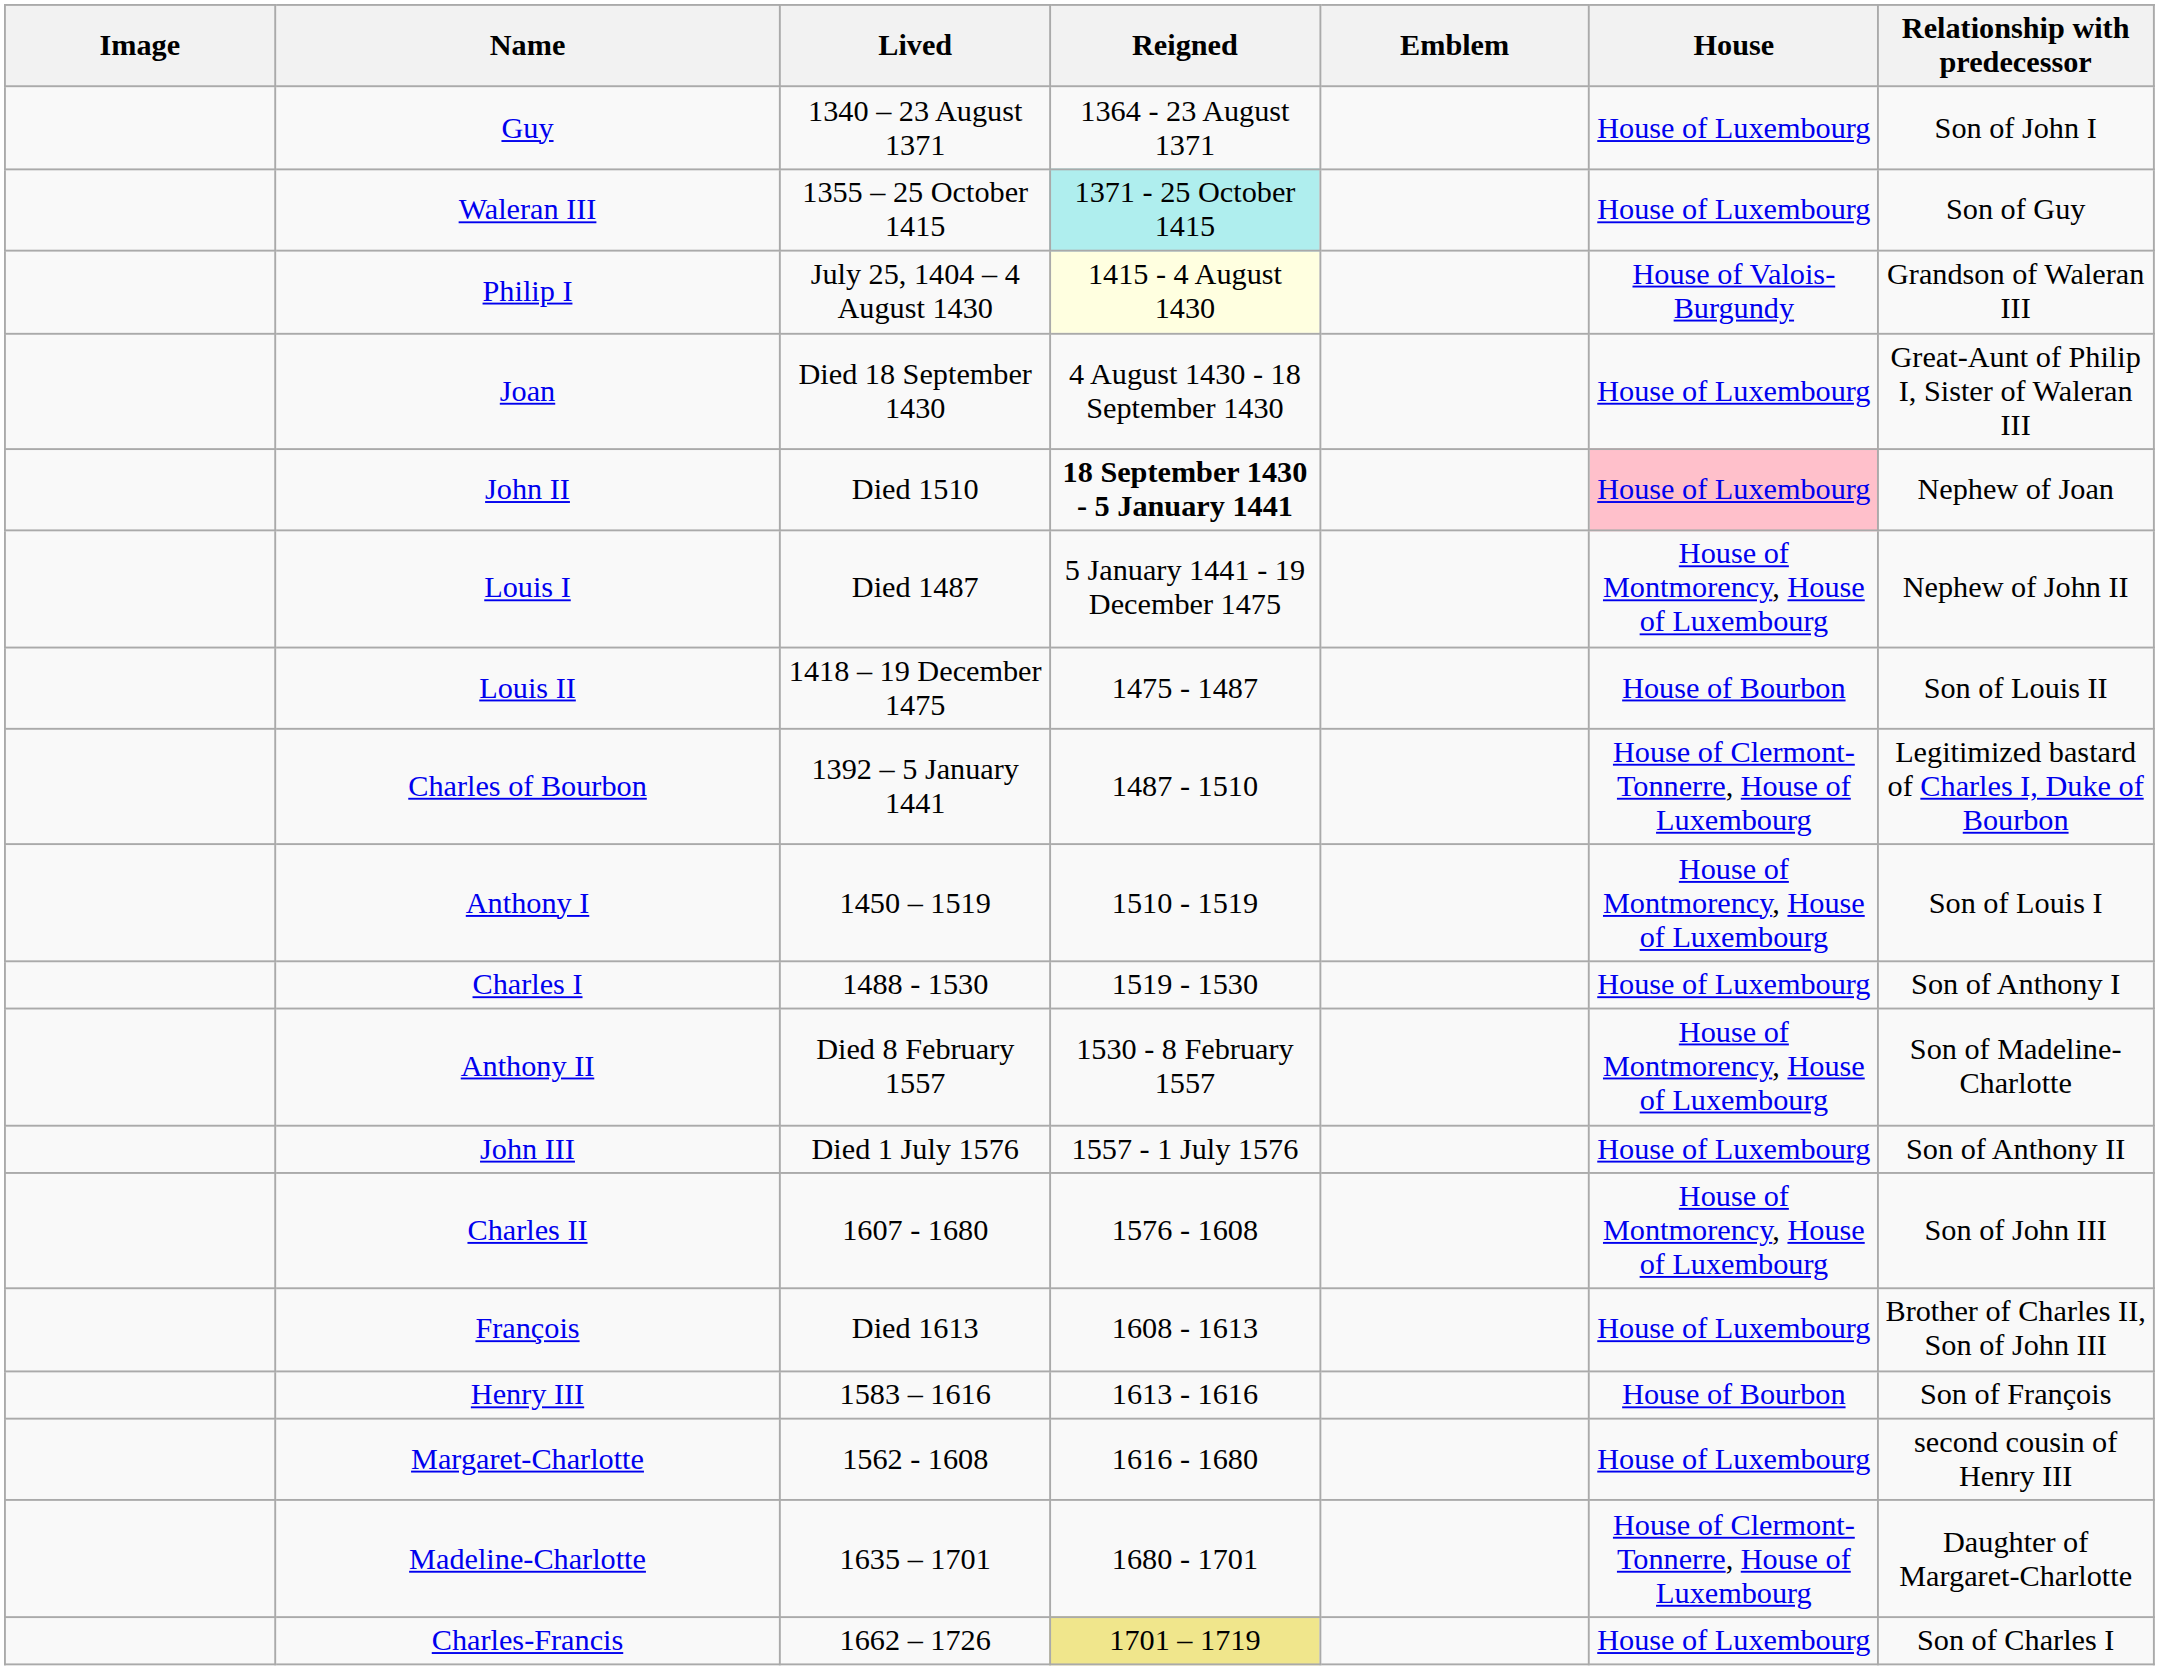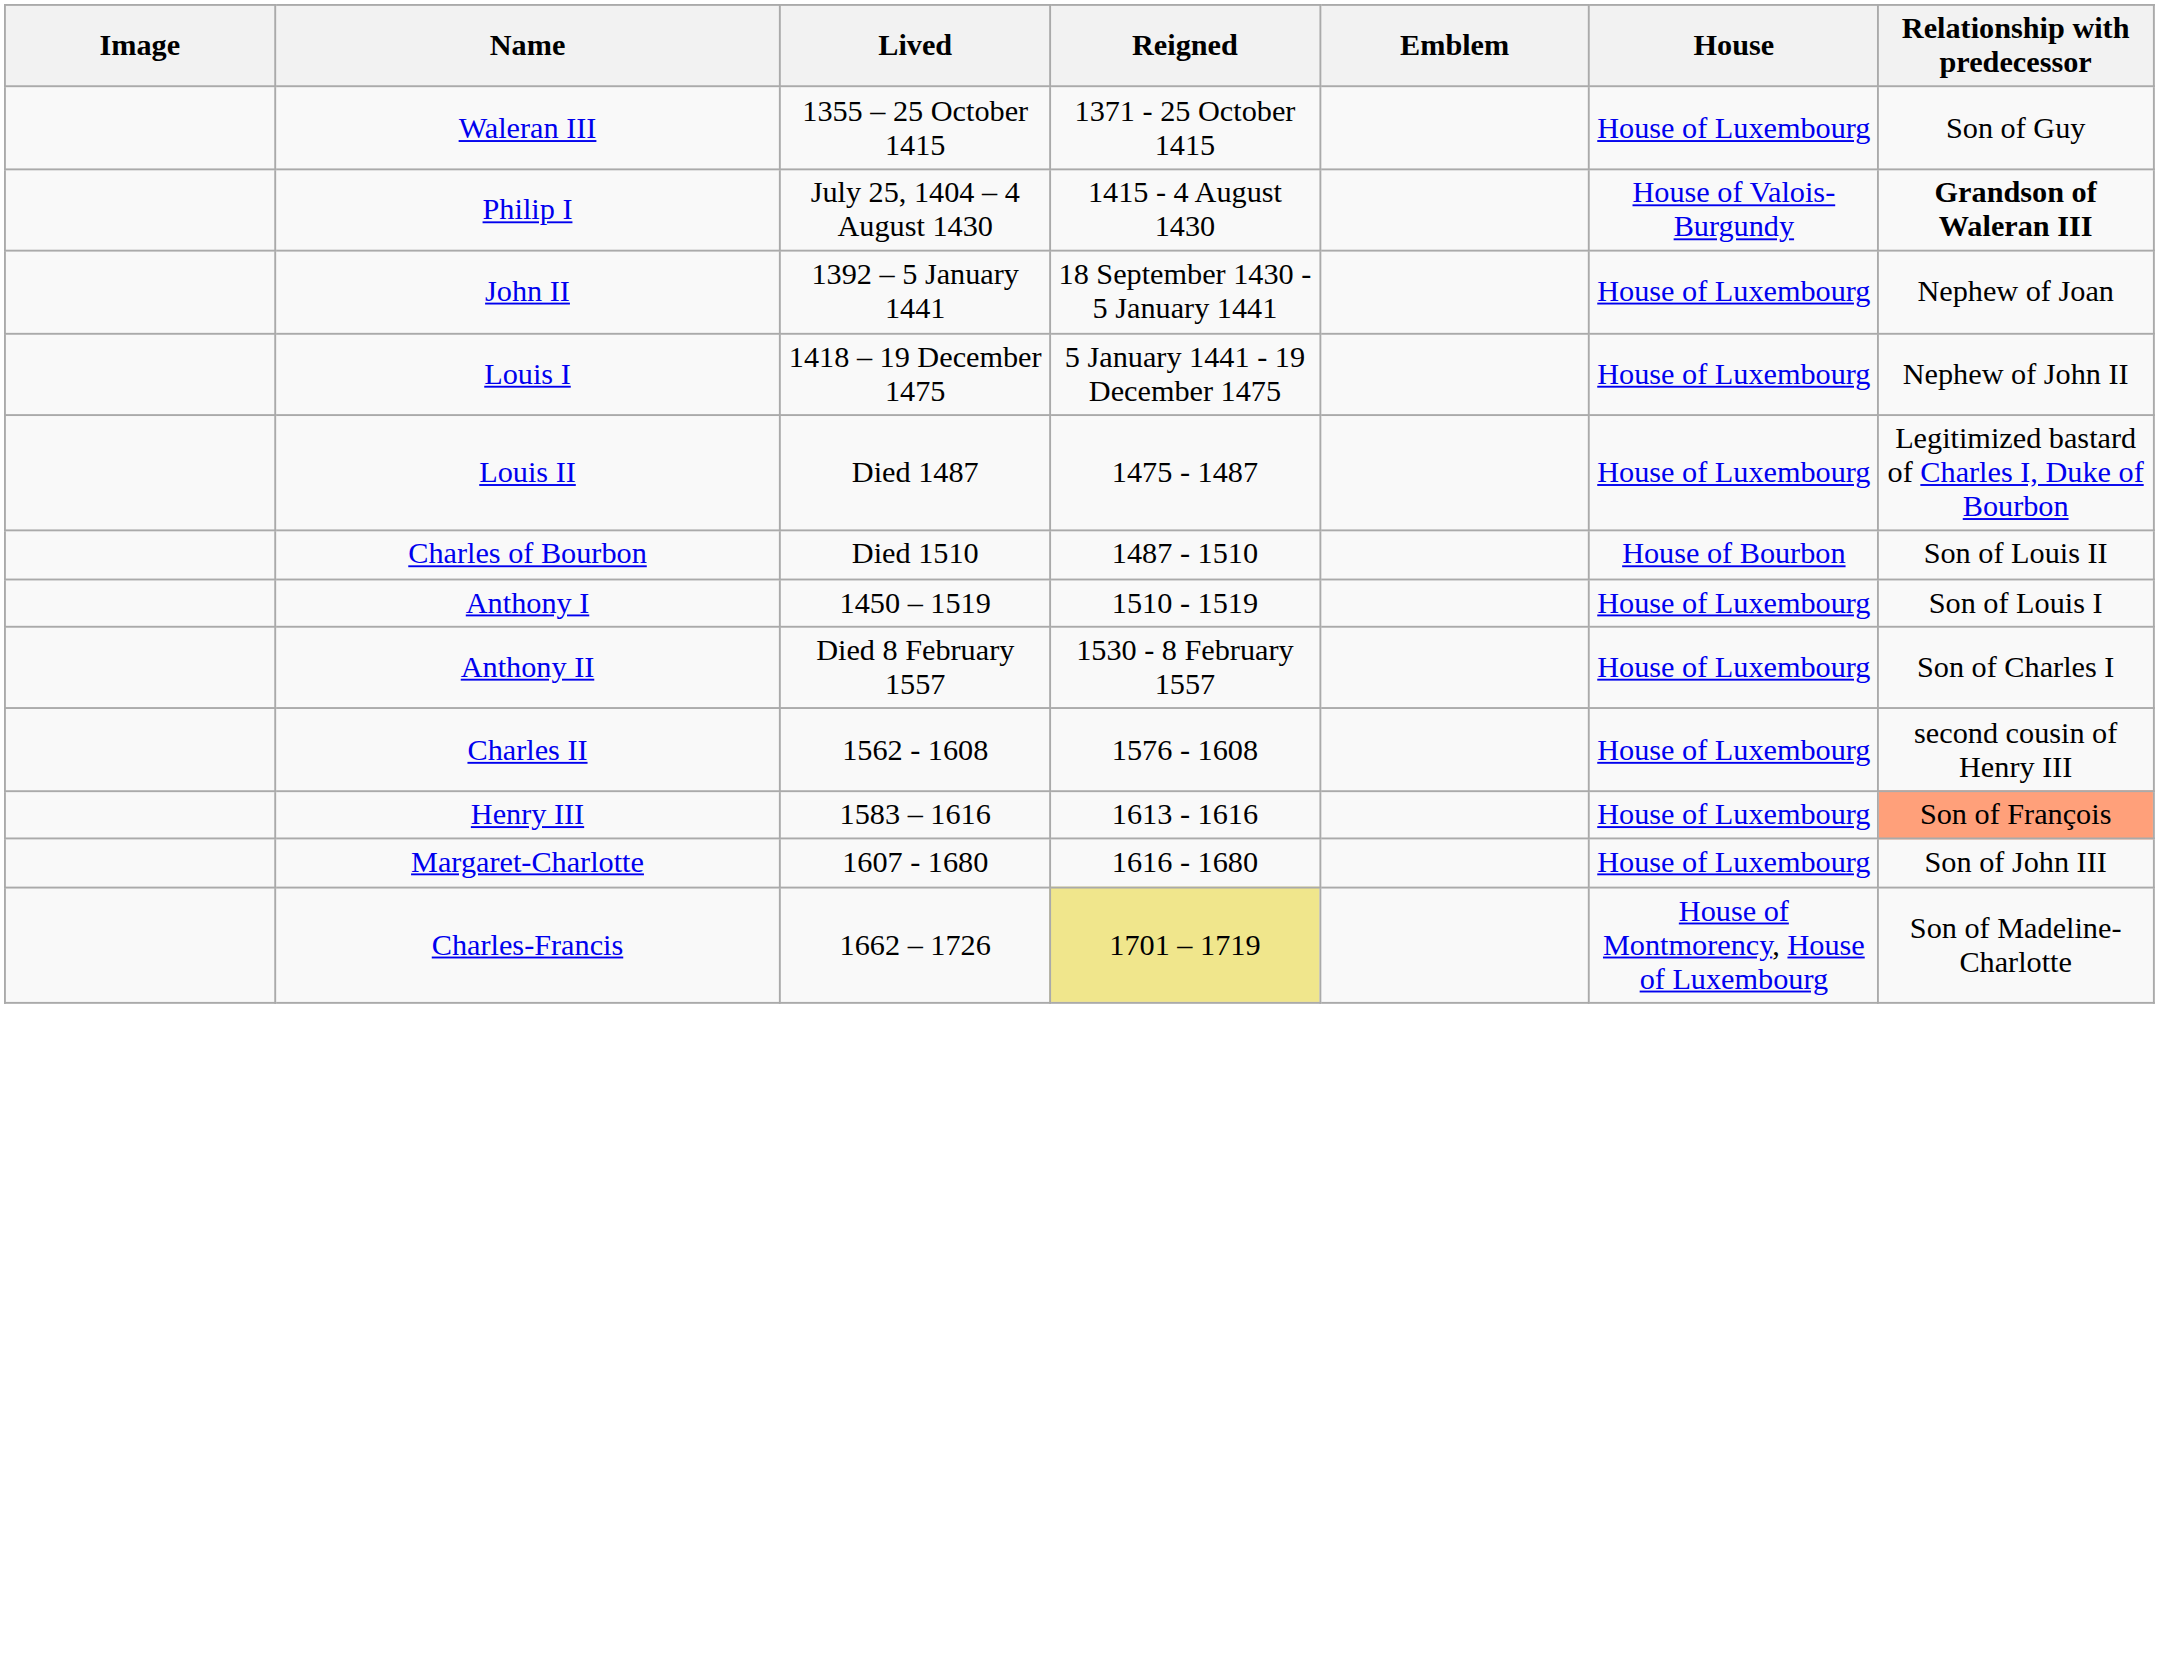- row: Guy | 1340 – 23 August 1371 | 1364 - 23 August 1371 | House of Luxembourg | Son of John I
Waleran III | Reigned: paleturquoise background -> no background
Philip I | Reigned: lightyellow background -> no background
Philip I | Relationship with predecessor: normal -> bold
- row: Joan | Died 18 September 1430 | 4 August 1430 - 18 September 1430 | House of Luxembourg | Great-Aunt of Philip I, Sister of Waleran III
John II | Lived: Died 1510 -> 1392 – 5 January 1441
John II | Reigned: bold -> normal
John II | House: pink background -> no background
Louis I | Lived: Died 1487 -> 1418 – 19 December 1475
Louis I | House: House of Montmorency, House of Luxembourg -> House of Luxembourg
Louis II | Lived: 1418 – 19 December 1475 -> Died 1487
Louis II | House: House of Bourbon -> House of Luxembourg
Louis II | Relationship with predecessor: Son of Louis II -> Legitimized bastard of Charles I, Duke of Bourbon
Charles of Bourbon | Lived: 1392 – 5 January 1441 -> Died 1510
Charles of Bourbon | House: House of Clermont-Tonnerre, House of Luxembourg -> House of Bourbon
Charles of Bourbon | Relationship with predecessor: Legitimized bastard of Charles I, Duke of Bourbon -> Son of Louis II
Anthony I | House: House of Montmorency, House of Luxembourg -> House of Luxembourg
- row: Charles I | 1488 - 1530 | 1519 - 1530 | House of Luxembourg | Son of Anthony I
Anthony II | House: House of Montmorency, House of Luxembourg -> House of Luxembourg
Anthony II | Relationship with predecessor: Son of Madeline-Charlotte -> Son of Charles I
- row: John III | Died 1 July 1576 | 1557 - 1 July 1576 | House of Luxembourg | Son of Anthony II
Charles II | Lived: 1607 - 1680 -> 1562 - 1608
Charles II | House: House of Montmorency, House of Luxembourg -> House of Luxembourg
Charles II | Relationship with predecessor: Son of John III -> second cousin of Henry III
- row: François | Died 1613 | 1608 - 1613 | House of Luxembourg | Brother of Charles II, Son of John III
Henry III | House: House of Bourbon -> House of Luxembourg
Henry III | Relationship with predecessor: no background -> lightsalmon background
Margaret-Charlotte | Lived: 1562 - 1608 -> 1607 - 1680
Margaret-Charlotte | Relationship with predecessor: second cousin of Henry III -> Son of John III
- row: Madeline-Charlotte | 1635 – 1701 | 1680 - 1701 | House of Clermont-Tonnerre, House of Luxembourg | Daughter of Margaret-Charlotte
Charles-Francis | House: House of Luxembourg -> House of Montmorency, House of Luxembourg
Charles-Francis | Relationship with predecessor: Son of Charles I -> Son of Madeline-Charlotte
